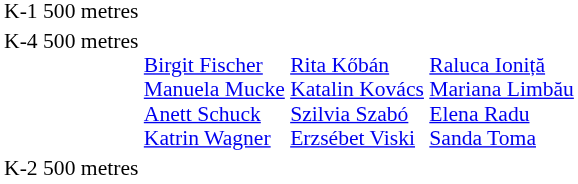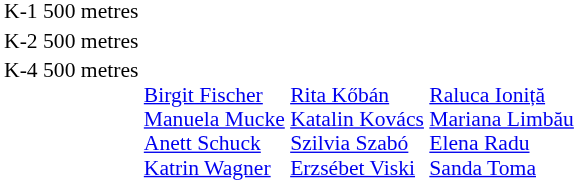rows swapped: K-2 500 metres <-> K-4 500 metres
